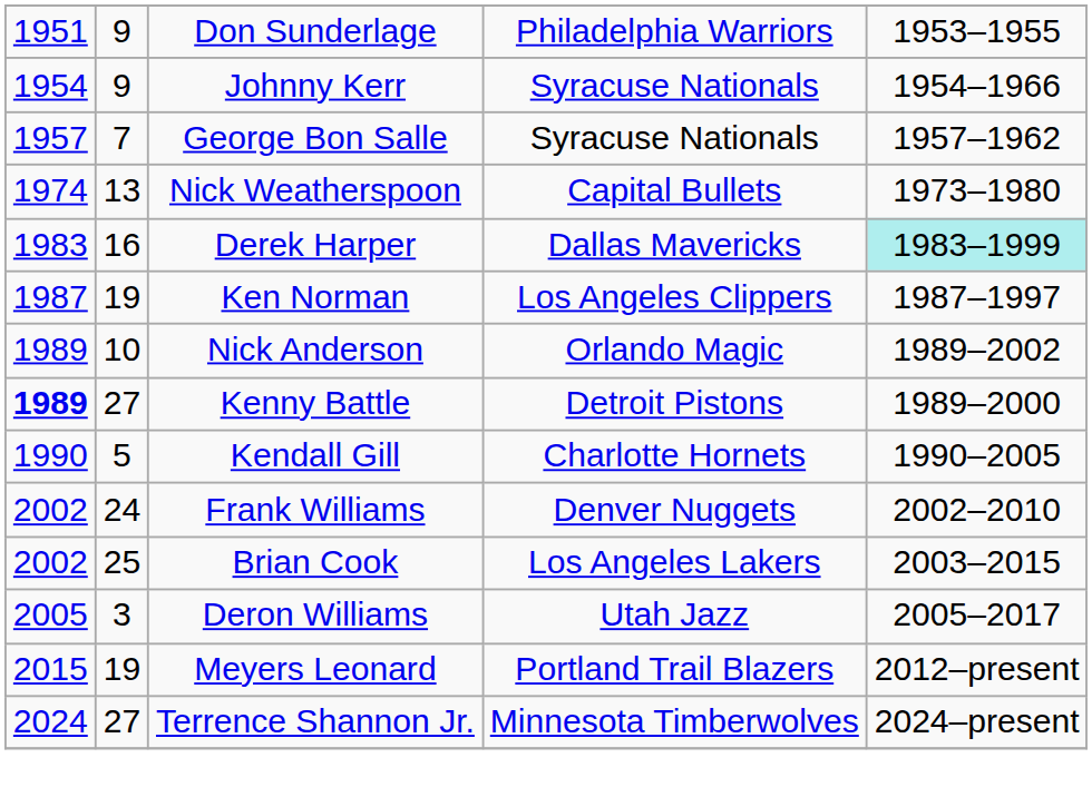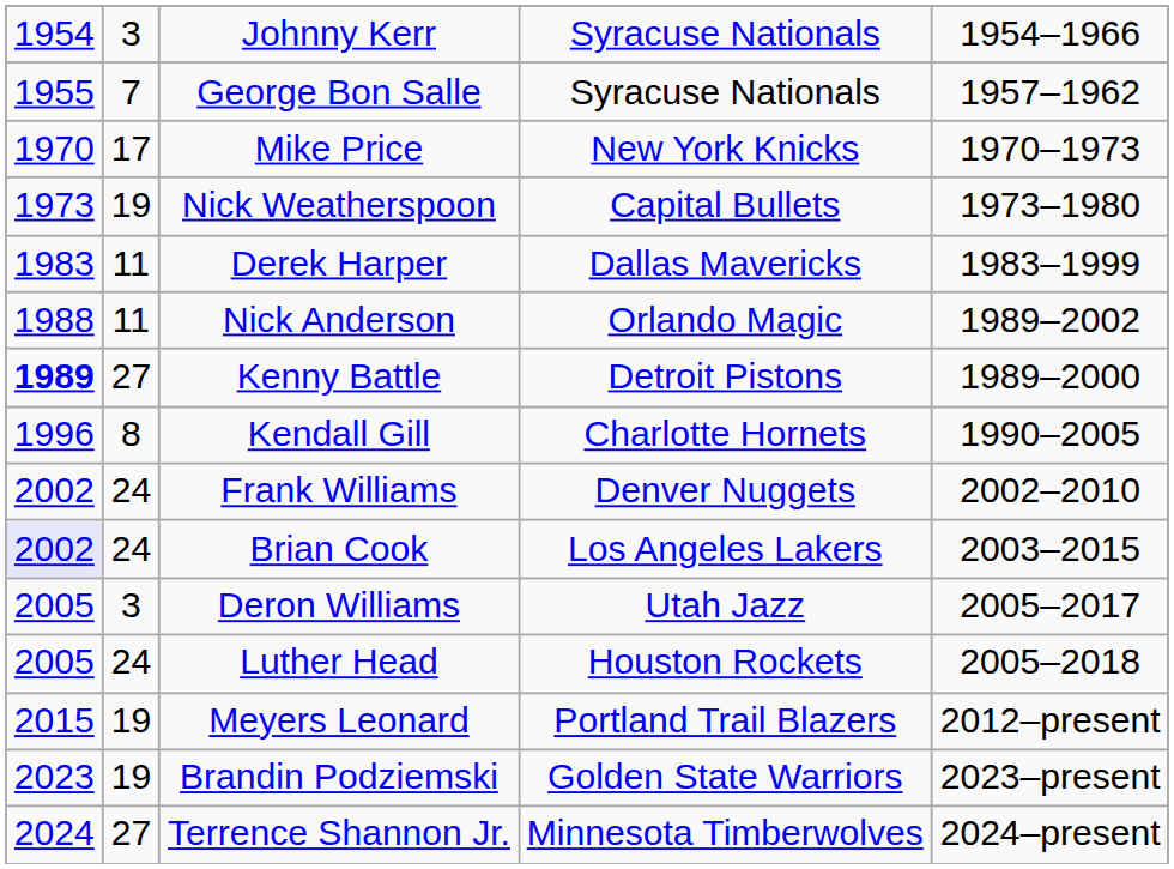- row: 1951 | 9 | Don Sunderlage | Philadelphia Warriors | 1953–1955
Johnny Kerr | column 2: 9 -> 3
George Bon Salle | column 1: 1957 -> 1955
+ row: 1970 | 17 | Mike Price | New York Knicks | 1970–1973
Nick Weatherspoon | column 1: 1974 -> 1973
Nick Weatherspoon | column 2: 13 -> 19
Derek Harper | column 2: 16 -> 11
Derek Harper | column 5: paleturquoise background -> no background
- row: 1987 | 19 | Ken Norman | Los Angeles Clippers | 1987–1997
Nick Anderson | column 1: 1989 -> 1988
Nick Anderson | column 2: 10 -> 11
Kendall Gill | column 1: 1990 -> 1996
Kendall Gill | column 2: 5 -> 8
Brian Cook | column 1: no background -> lavender background
Brian Cook | column 2: 25 -> 24
+ row: 2005 | 24 | Luther Head | Houston Rockets | 2005–2018
+ row: 2023 | 19 | Brandin Podziemski | Golden State Warriors | 2023–present
